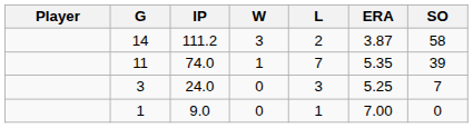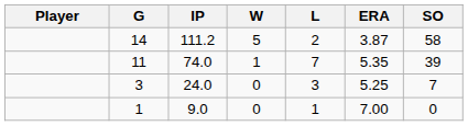14 | W: 3 -> 5
